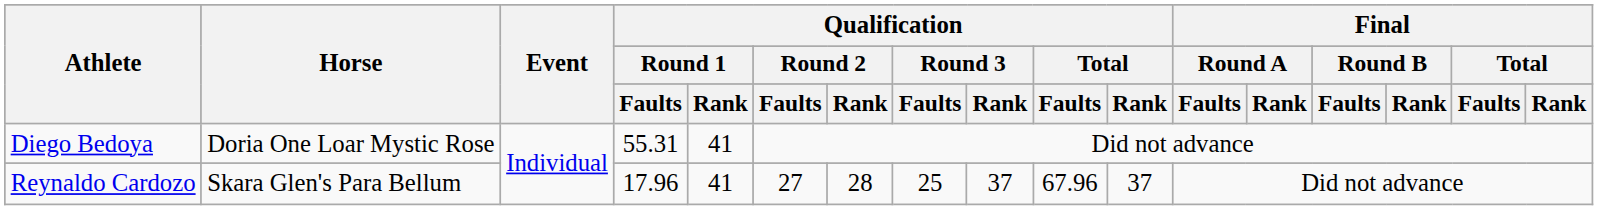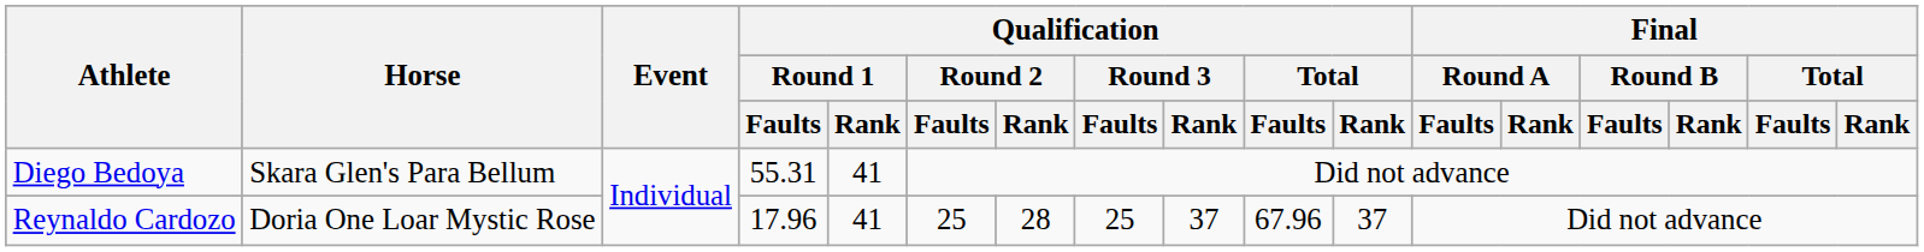Diego Bedoya | Horse: Doria One Loar Mystic Rose -> Skara Glen's Para Bellum
Reynaldo Cardozo | Horse: Skara Glen's Para Bellum -> Doria One Loar Mystic Rose
Reynaldo Cardozo | Qualification / Round 2 / Faults: 27 -> 25
